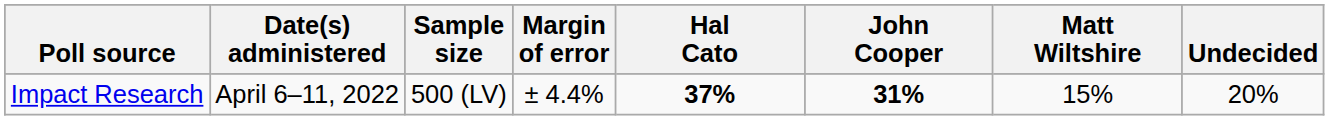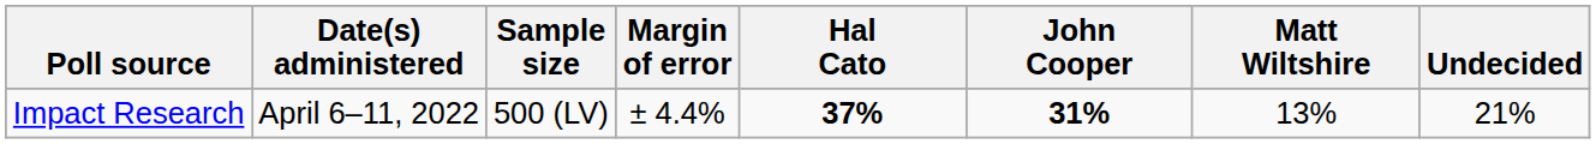Impact Research | Matt Wiltshire: 15% -> 13%
Impact Research | Undecided: 20% -> 21%
